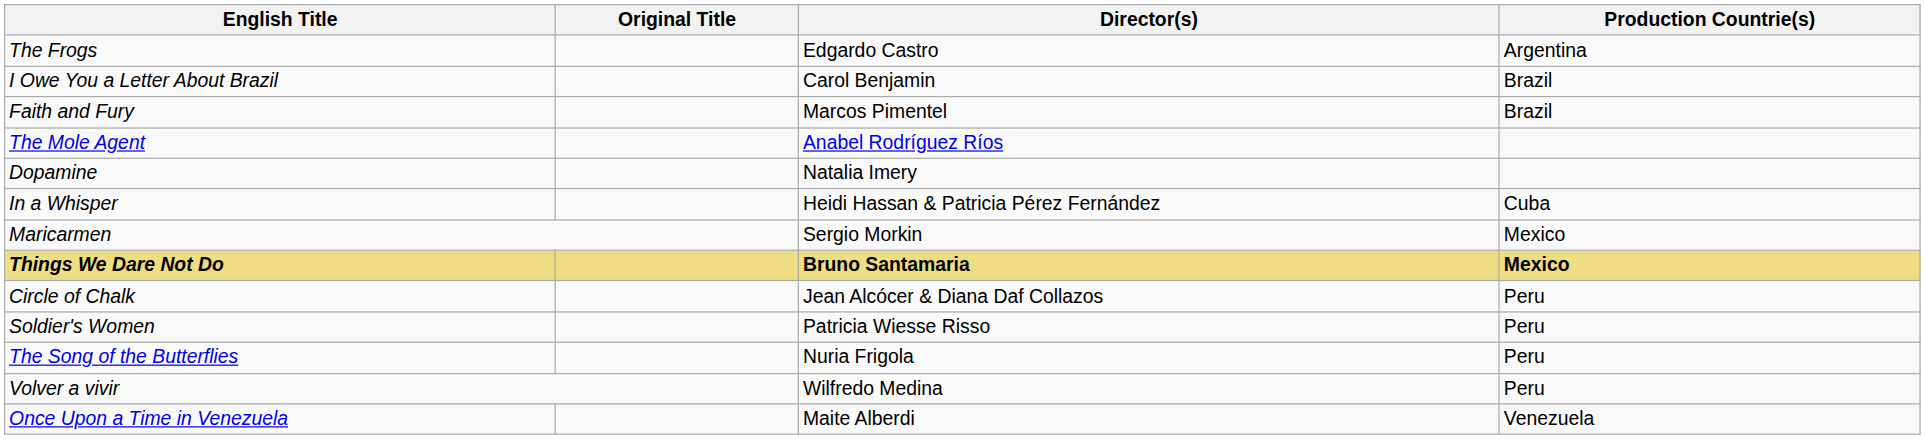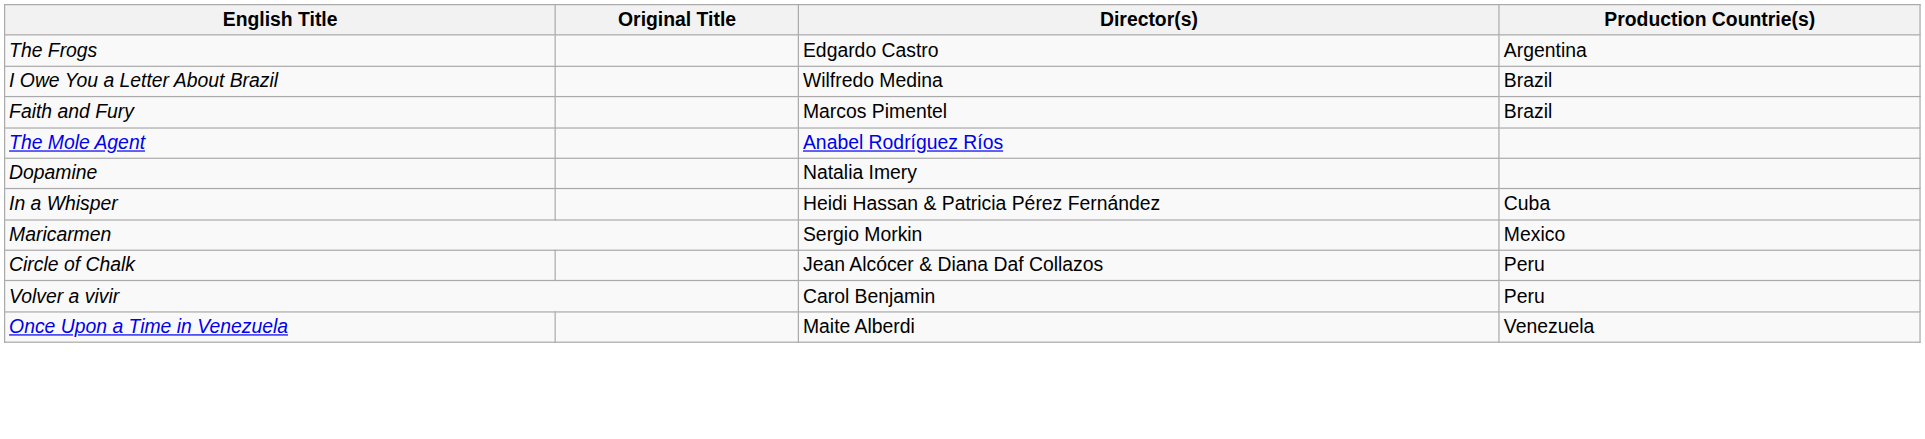I Owe You a Letter About Brazil | Director(s): Carol Benjamin -> Wilfredo Medina
- row: Things We Dare Not Do | Bruno Santamaria | Mexico
- row: Soldier's Women | Patricia Wiesse Risso | Peru
- row: The Song of the Butterflies | Nuria Frigola | Peru
Volver a vivir | Director(s): Wilfredo Medina -> Carol Benjamin
